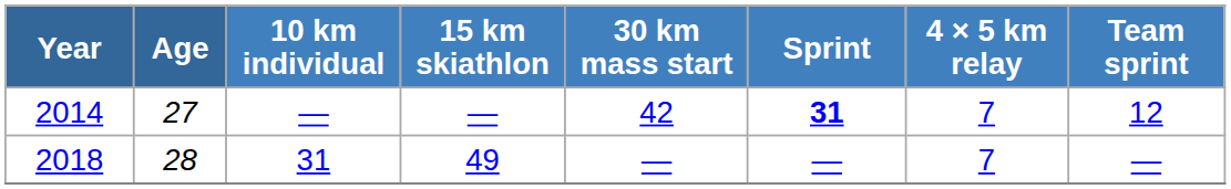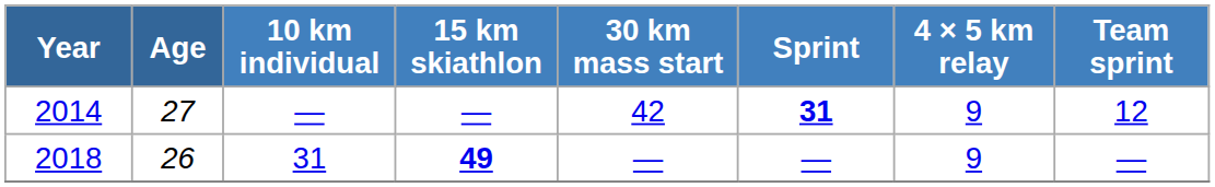2014 | 4 × 5 km relay: 7 -> 9
2018 | Age: 28 -> 26
2018 | 15 km skiathlon: normal -> bold
2018 | 4 × 5 km relay: 7 -> 9
